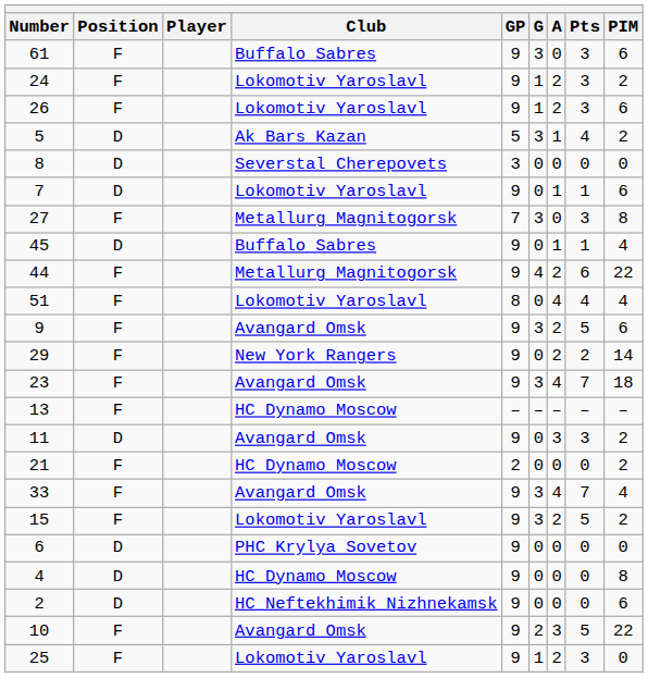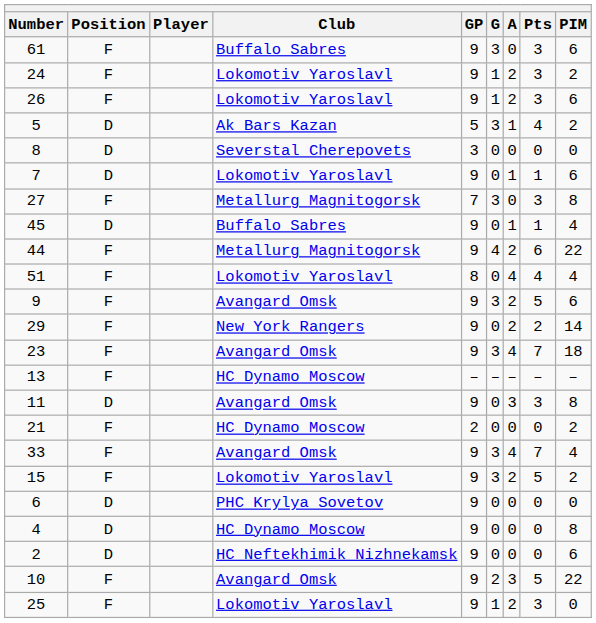11 | PIM: 2 -> 8
